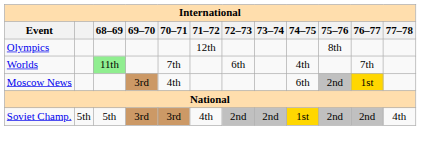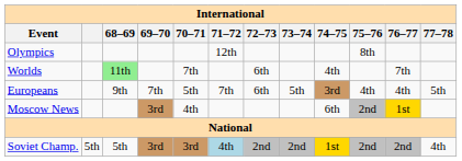+ row: Europeans | 9th | 7th | 5th | 7th | 6th | 5th | 3rd | 4th | 4th | 5th
Soviet Champ. | 71–72: no background -> lightblue background
